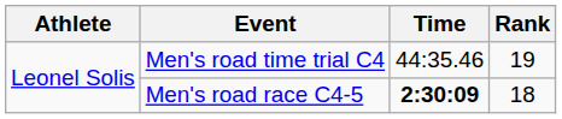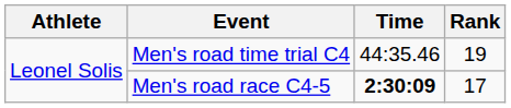Men's road race C4-5 | Rank: 18 -> 17
